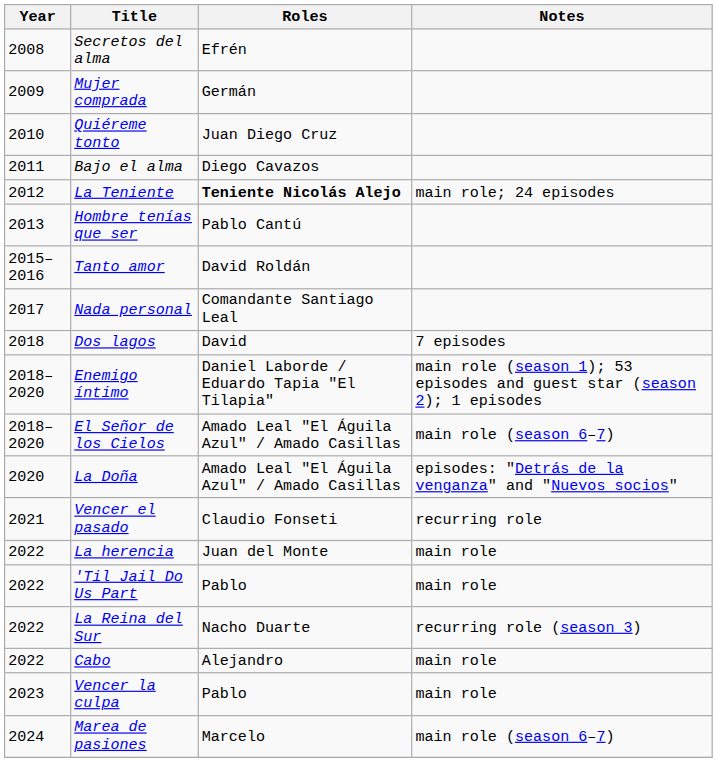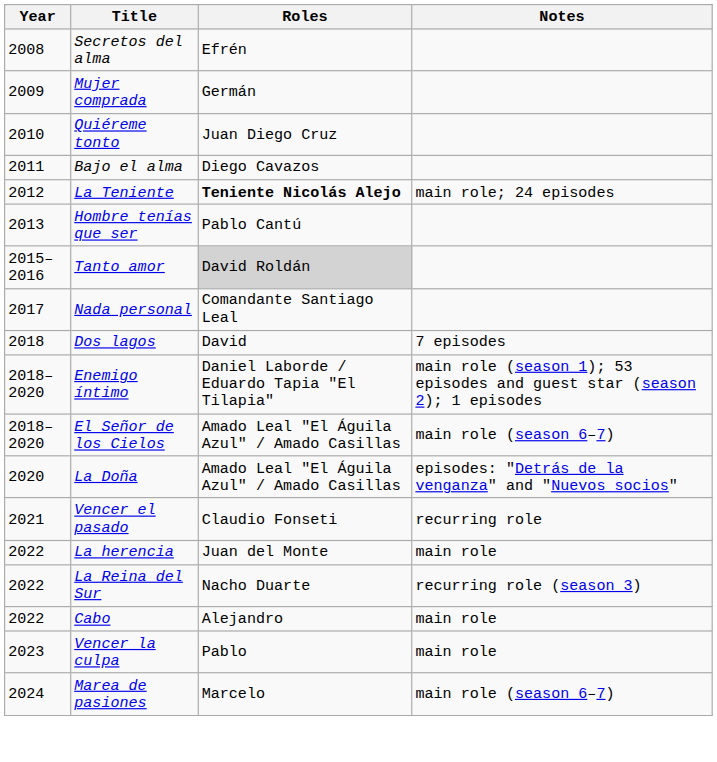Tanto amor | Roles: no background -> lightgrey background
- row: 2022 | 'Til Jail Do Us Part | Pablo | main role
